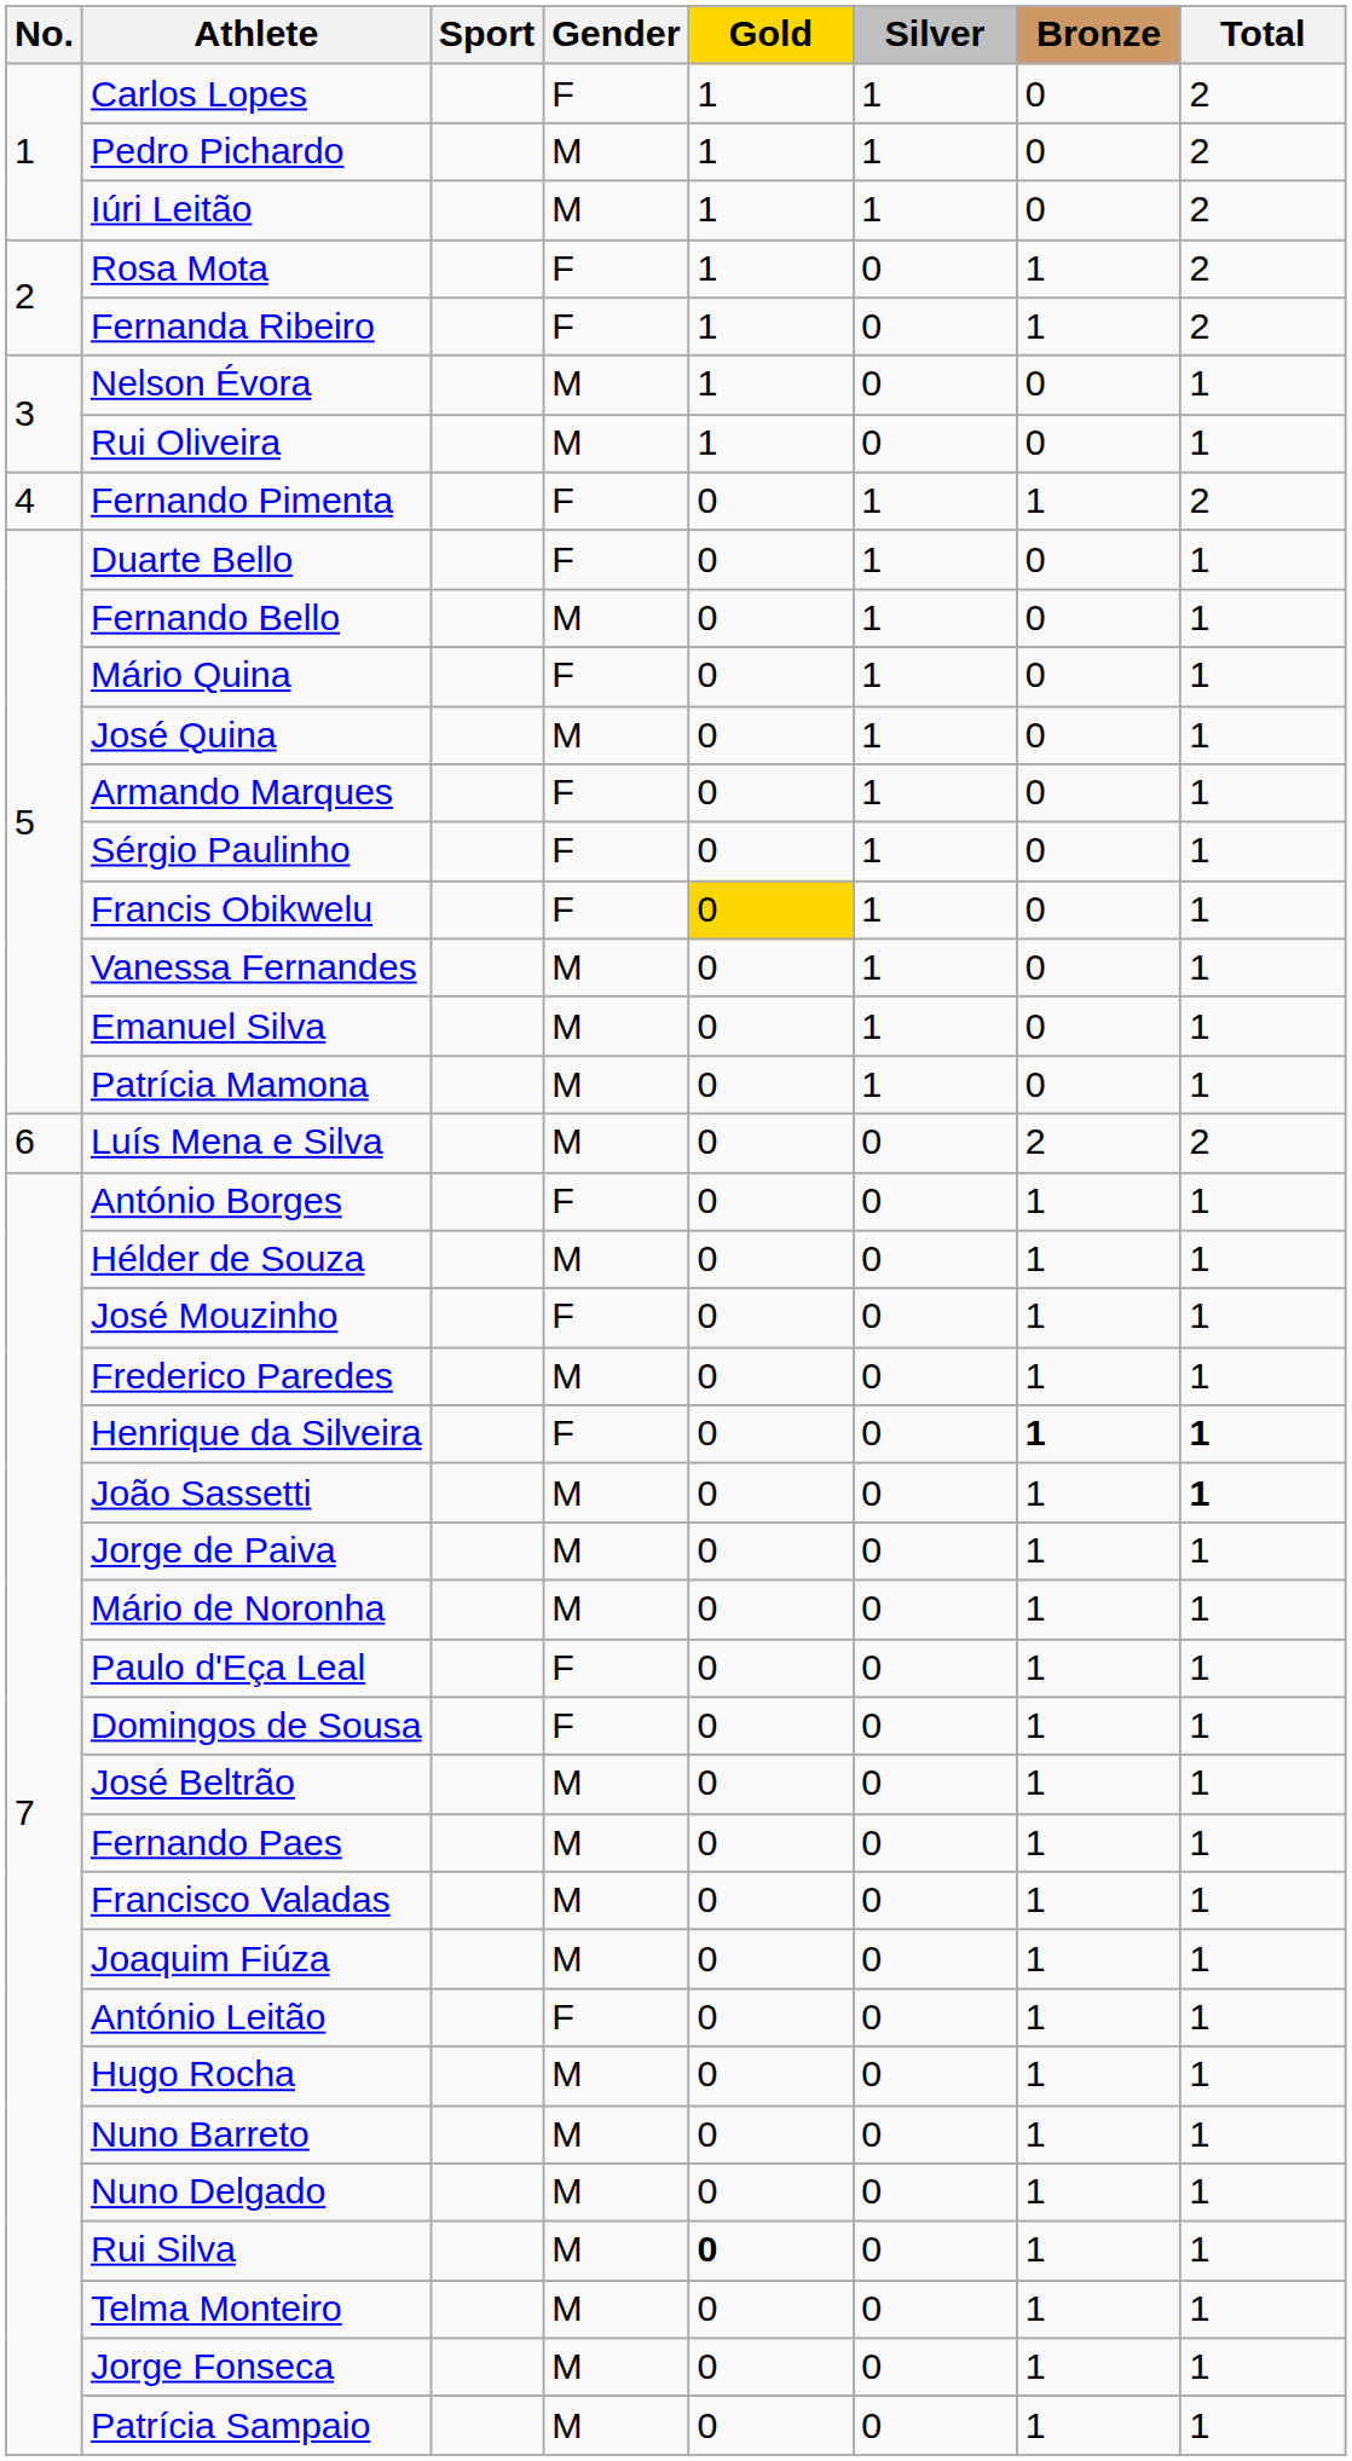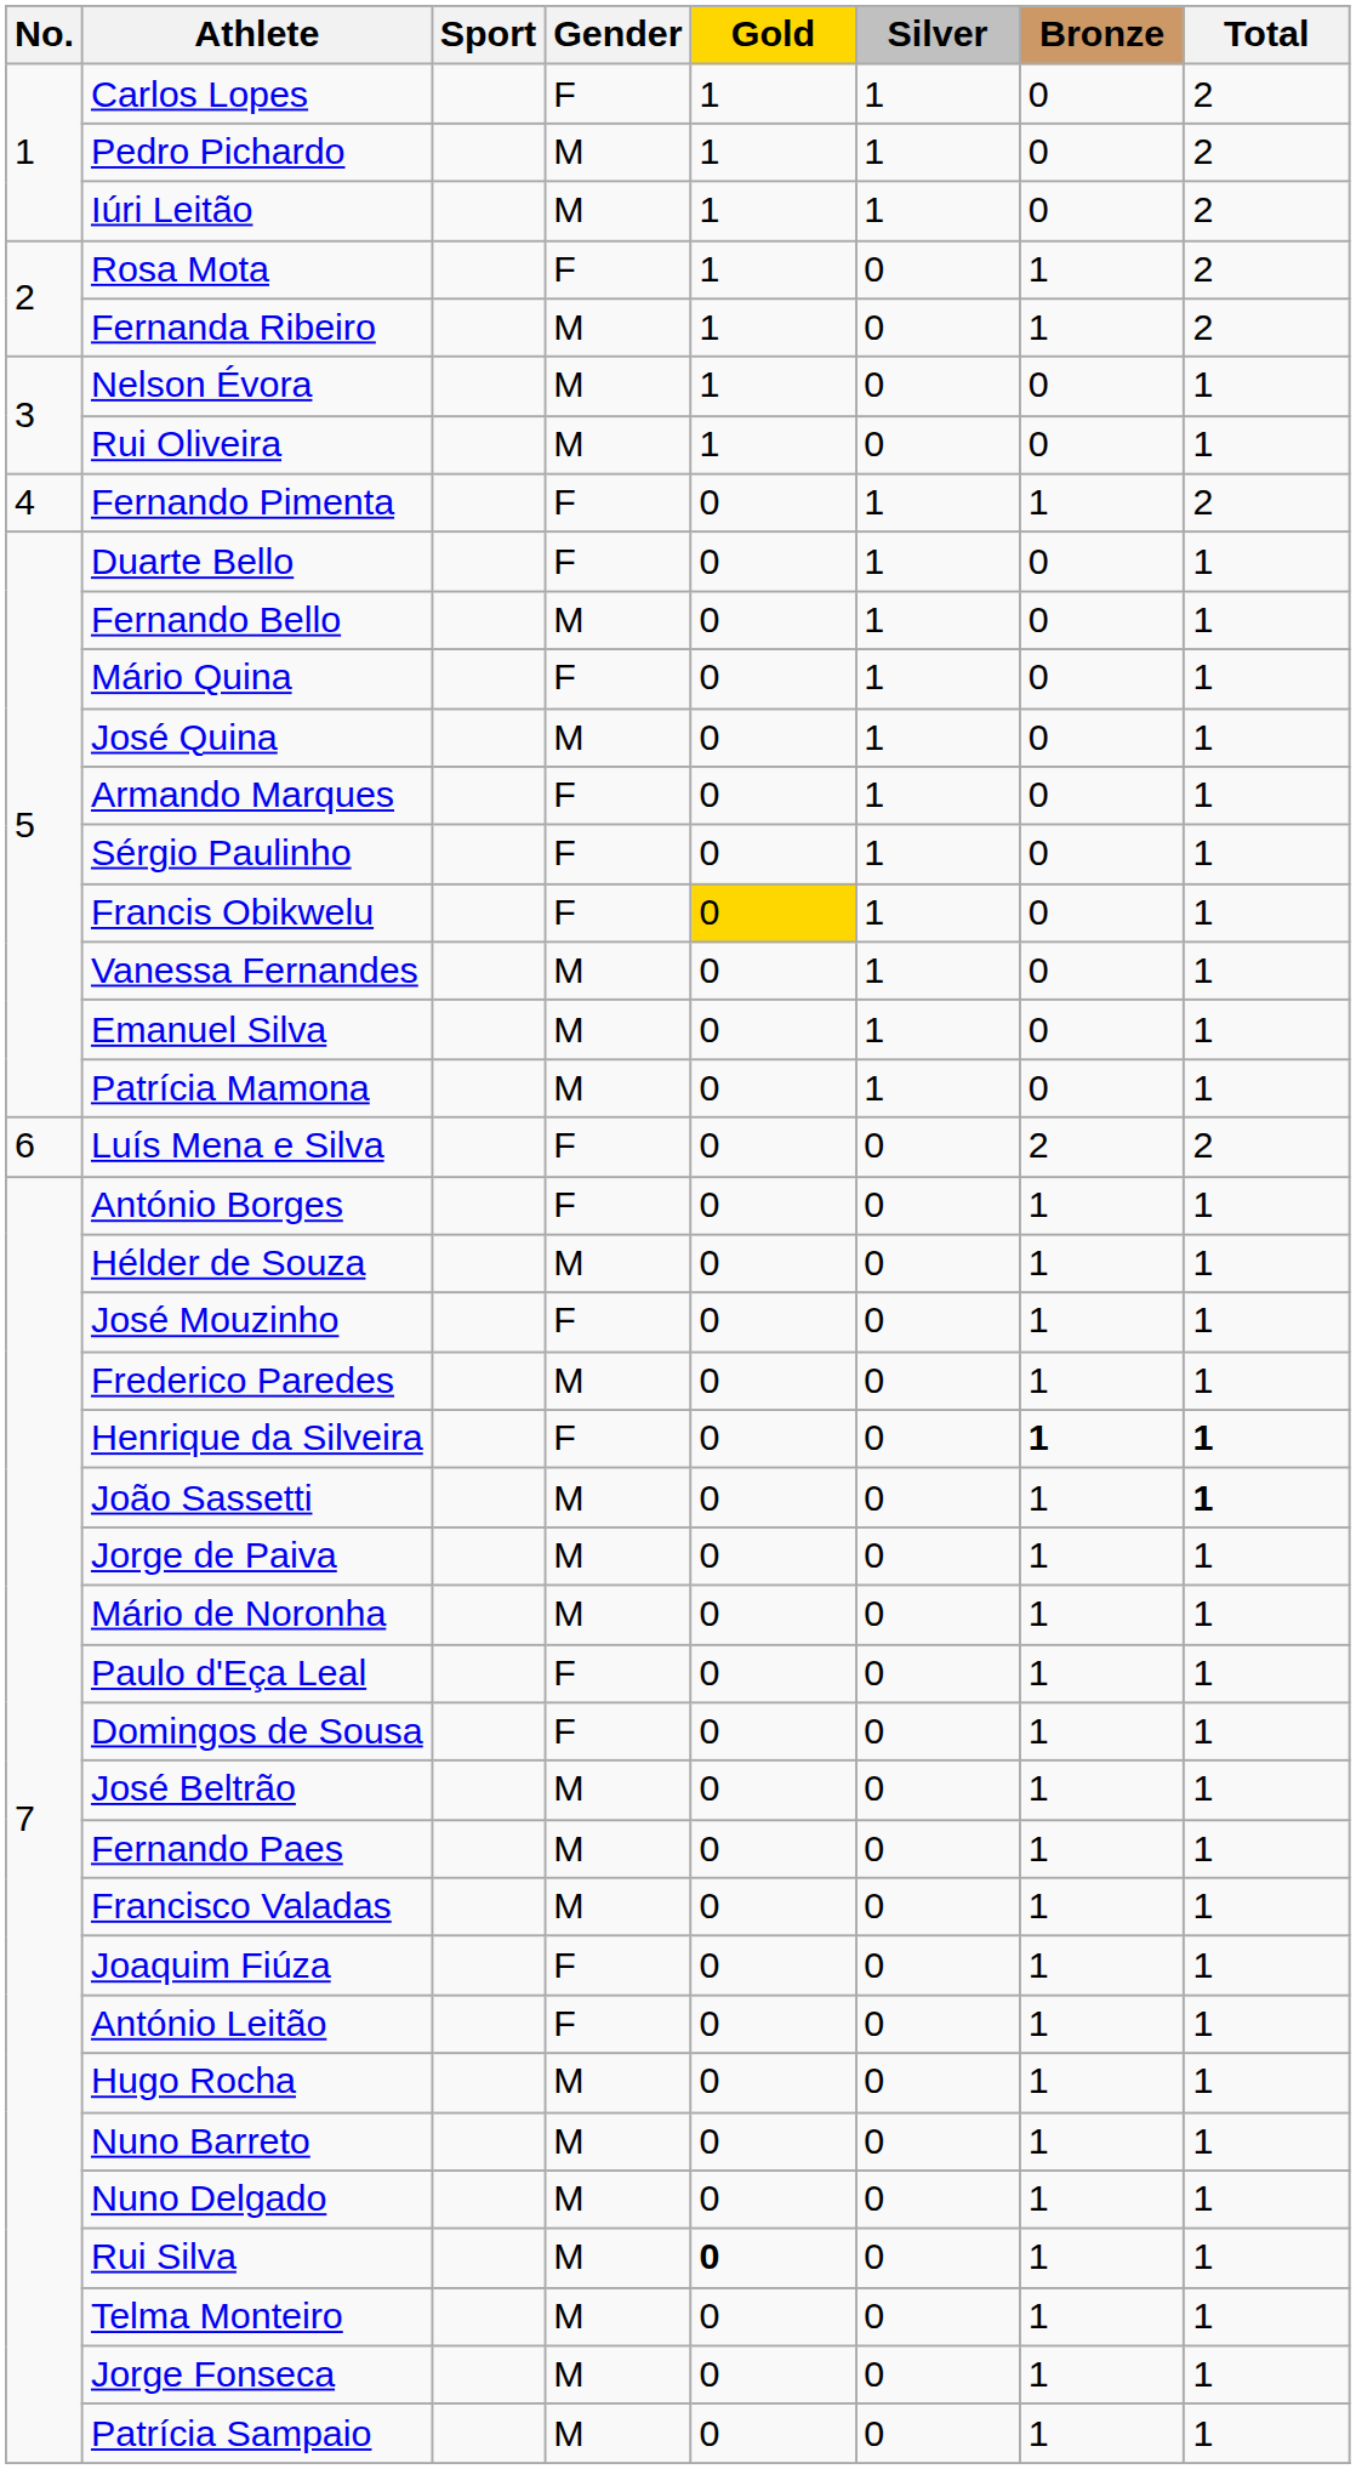Fernanda Ribeiro | Gender: F -> M
Luís Mena e Silva | Gender: M -> F
Joaquim Fiúza | Gender: M -> F
